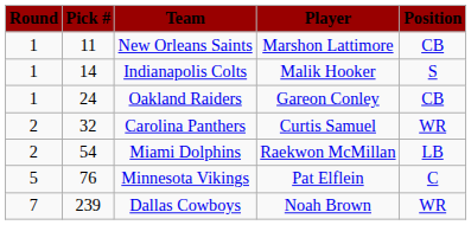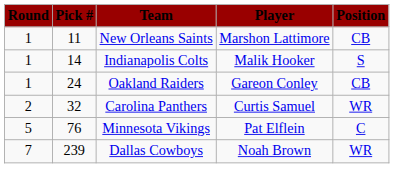- row: 2 | 54 | Miami Dolphins | Raekwon McMillan | LB
